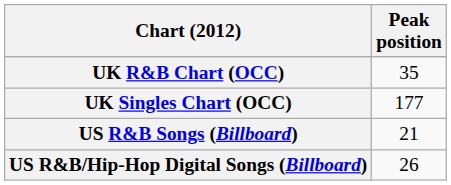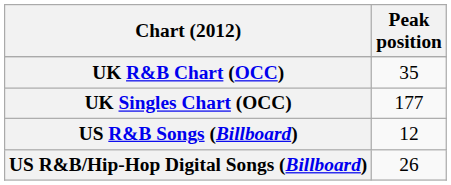US R&B Songs (Billboard) | Peak position: 21 -> 12
